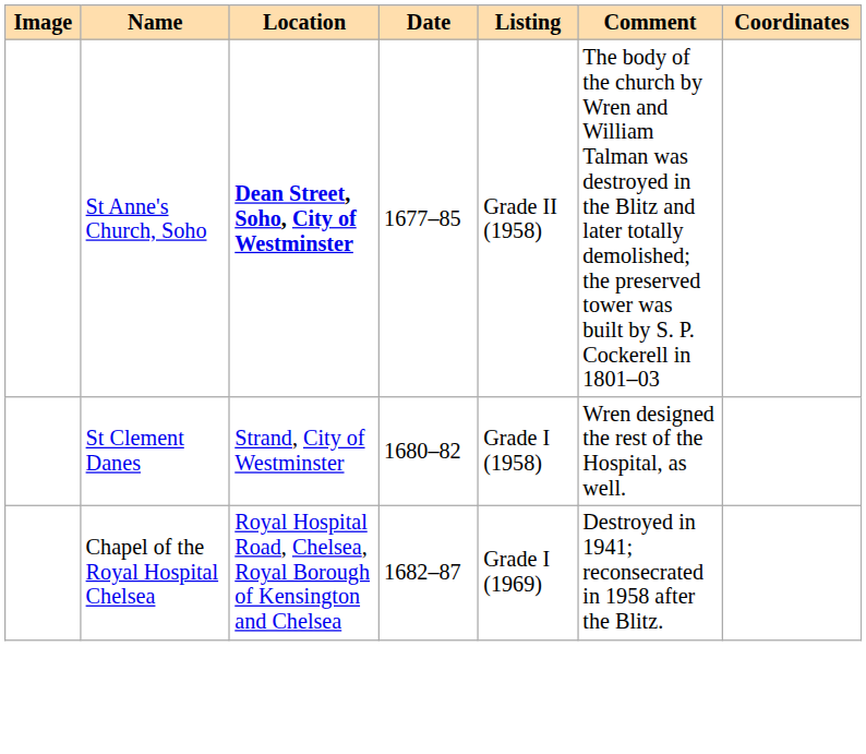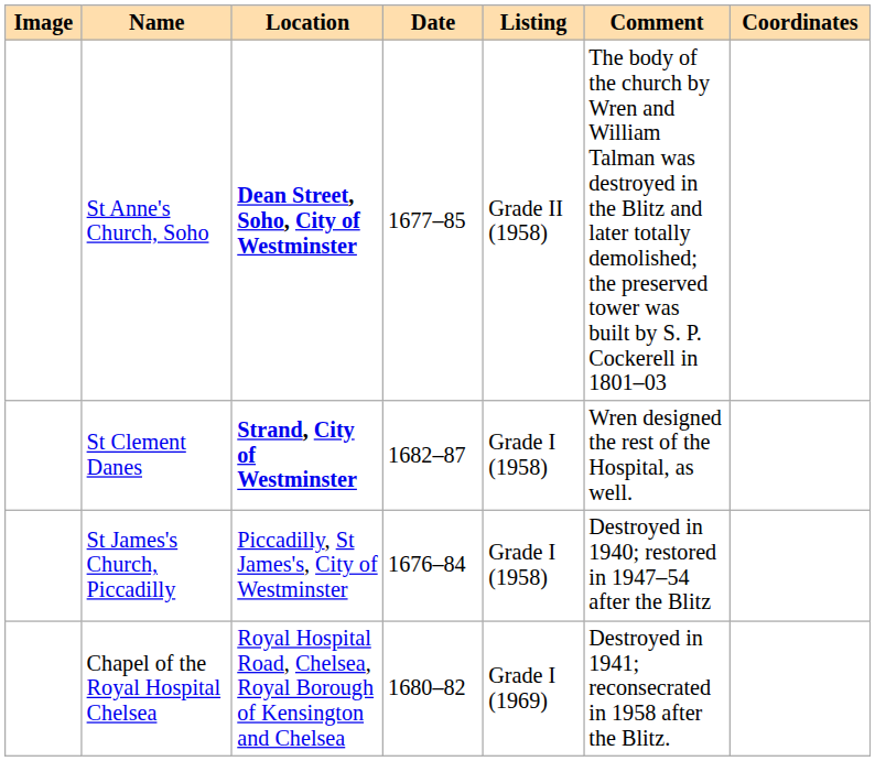St Clement Danes | Location: normal -> bold
St Clement Danes | Date: 1680–82 -> 1682–87
+ row: St James's Church, Piccadilly | Piccadilly, St James's, City of Westminster | 1676–84 | Grade I (1958) | Destroyed in 1940; restored in 1947–54 after the Blitz
Chapel of the Royal Hospital Chelsea | Date: 1682–87 -> 1680–82
